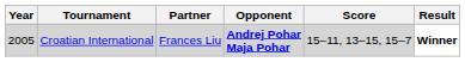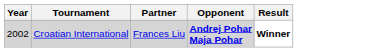- column: Score | 15–11, 13–15, 15–7
Croatian International | Year: 2005 -> 2002
